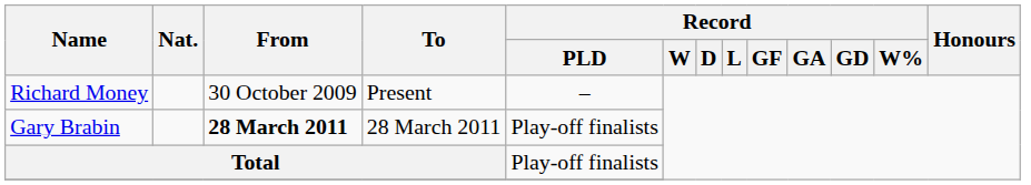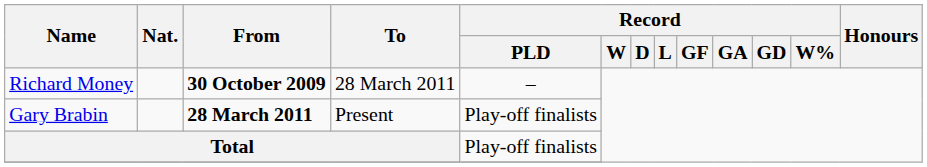Richard Money | From: normal -> bold
Richard Money | To: Present -> 28 March 2011
Gary Brabin | To: 28 March 2011 -> Present
